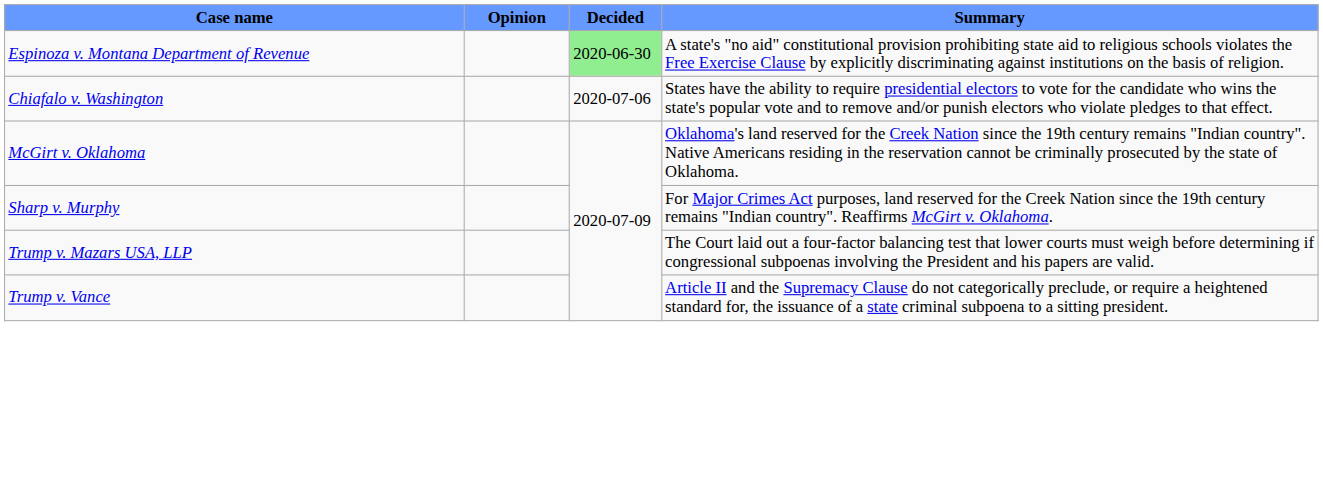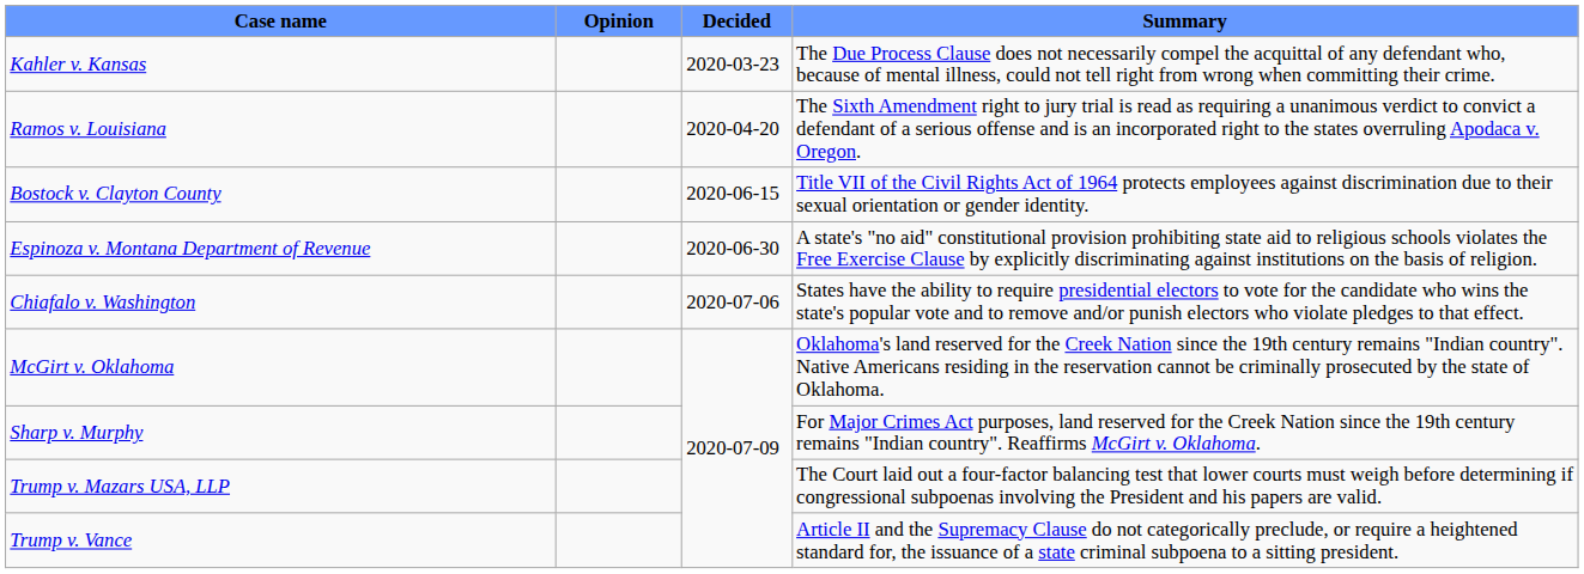+ row: Kahler v. Kansas | 2020-03-23 | The Due Process Clause does not necessarily compel the acquittal of any defendant who, because of mental illness, could not tell right from wrong when committing their crime.
+ row: Ramos v. Louisiana | 2020-04-20 | The Sixth Amendment right to jury trial is read as requiring a unanimous verdict to convict a defendant of a serious offense and is an incorporated right to the states overruling Apodaca v. Oregon.
+ row: Bostock v. Clayton County | 2020-06-15 | Title VII of the Civil Rights Act of 1964 protects employees against discrimination due to their sexual orientation or gender identity.
Espinoza v. Montana Department of Revenue | Decided: lightgreen background -> no background
